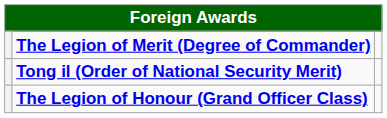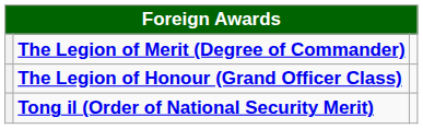rows swapped: Tong il (Order of National Security Merit) <-> The Legion of Honour (Grand Officer Class)
